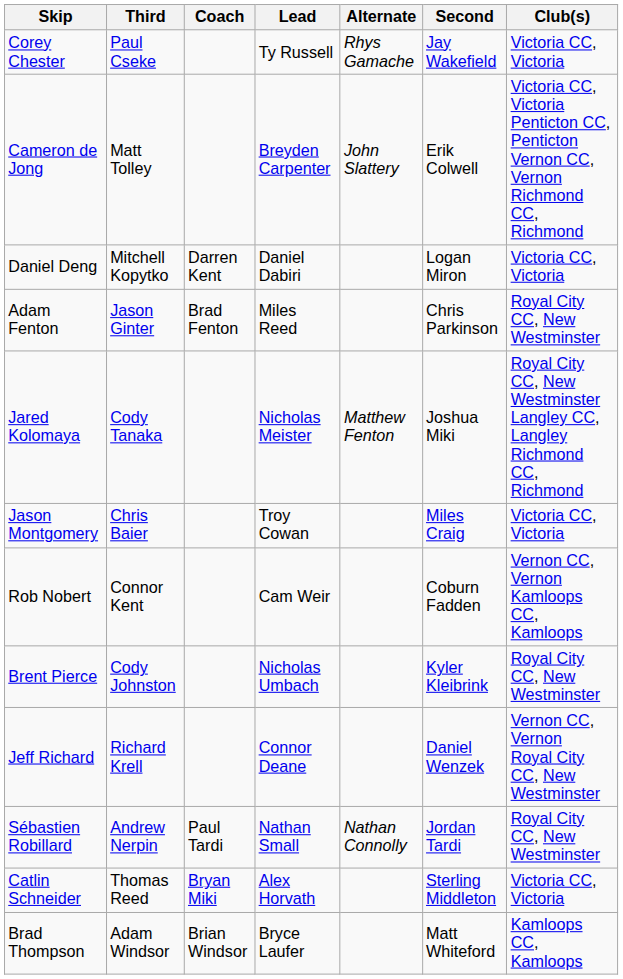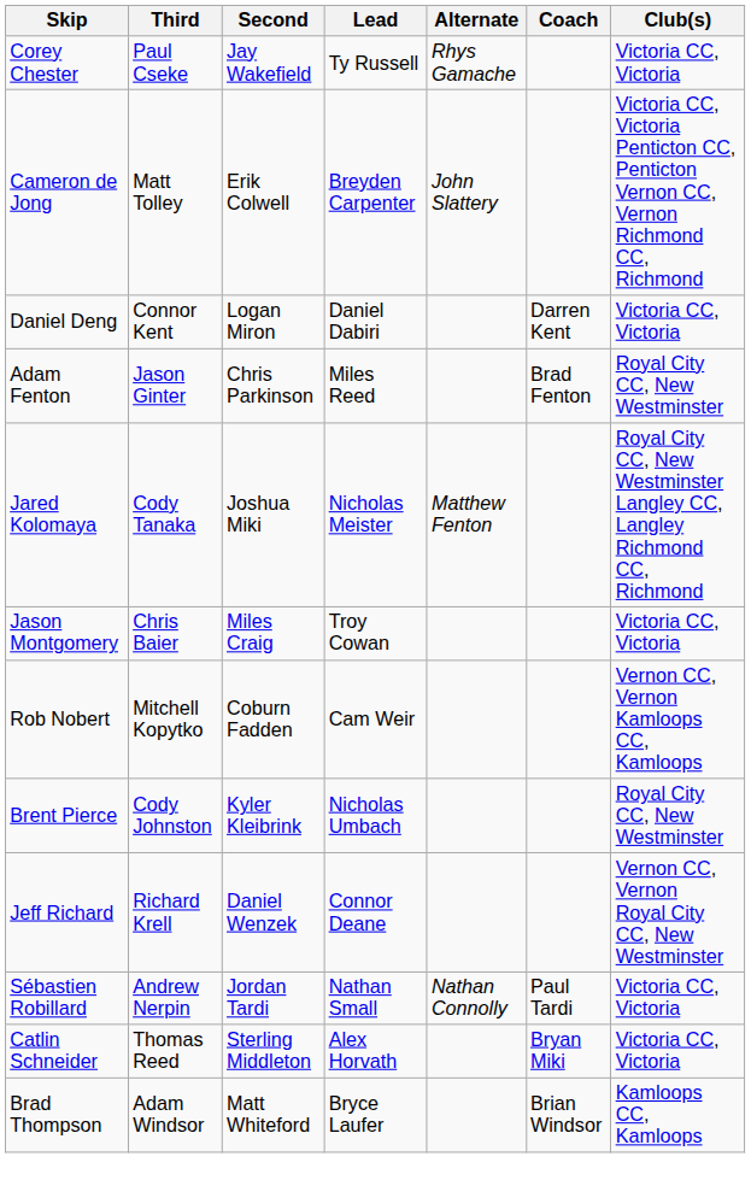columns swapped: Second <-> Coach
Daniel Deng | Third: Mitchell Kopytko -> Connor Kent
Rob Nobert | Third: Connor Kent -> Mitchell Kopytko
Sébastien Robillard | Club(s): Royal City CC, New Westminster -> Victoria CC, Victoria
